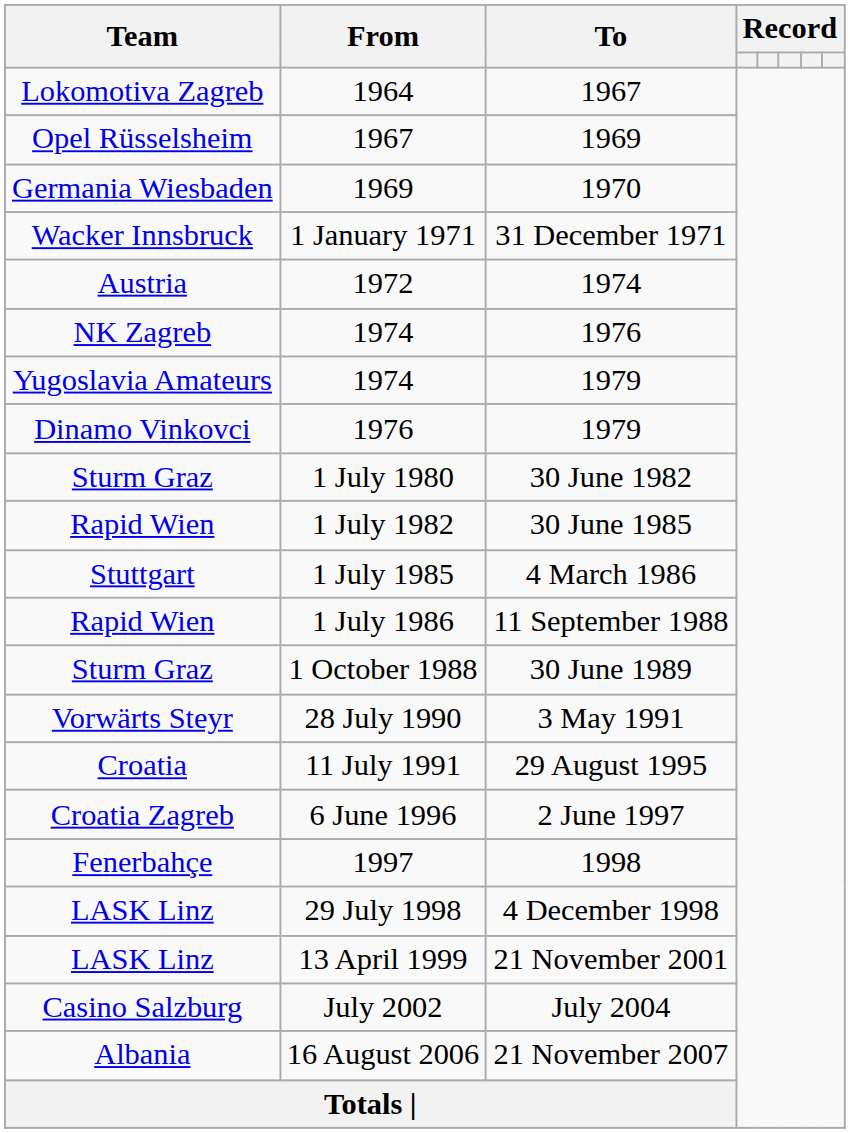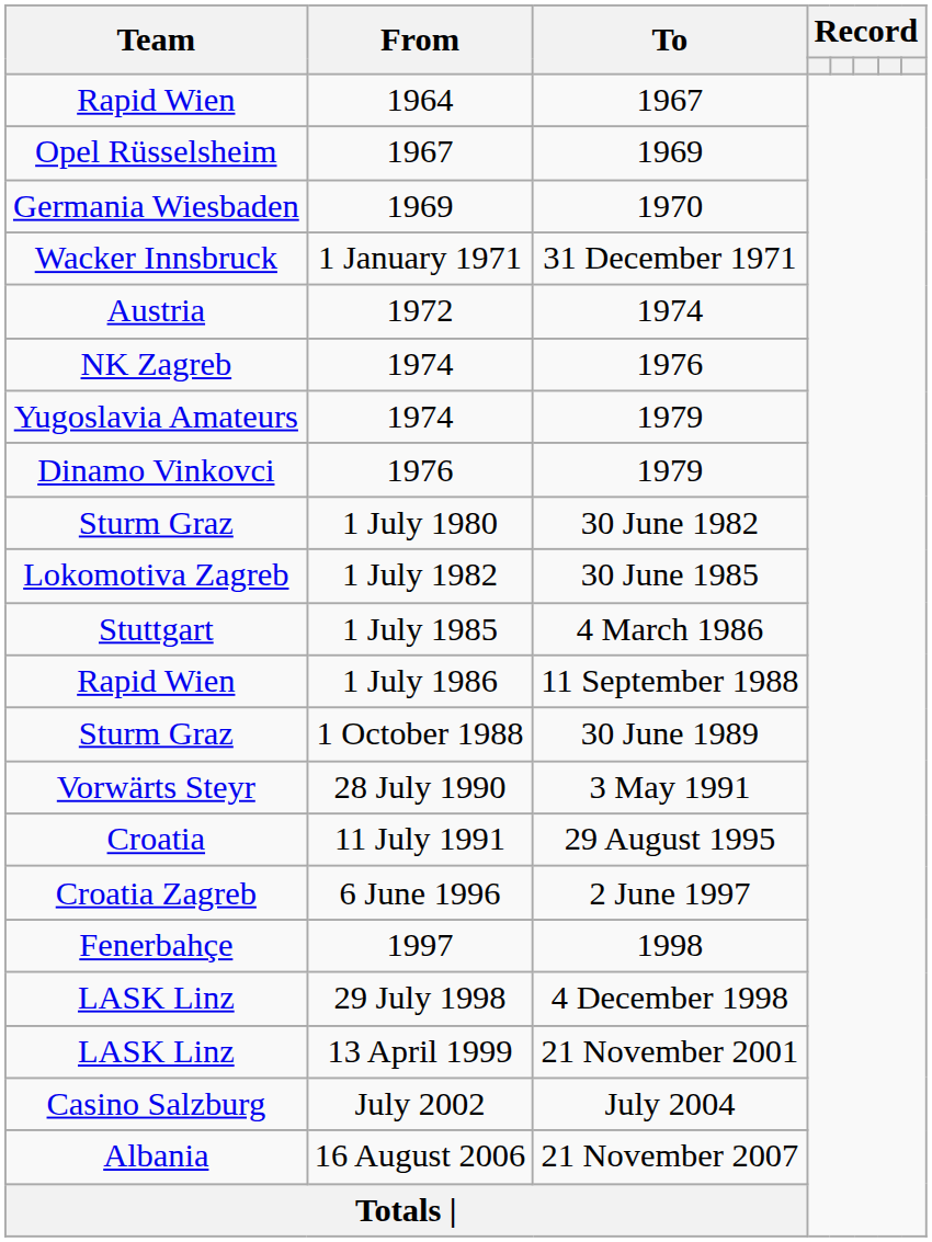1964 | Team: Lokomotiva Zagreb -> Rapid Wien
1 July 1982 | Team: Rapid Wien -> Lokomotiva Zagreb
